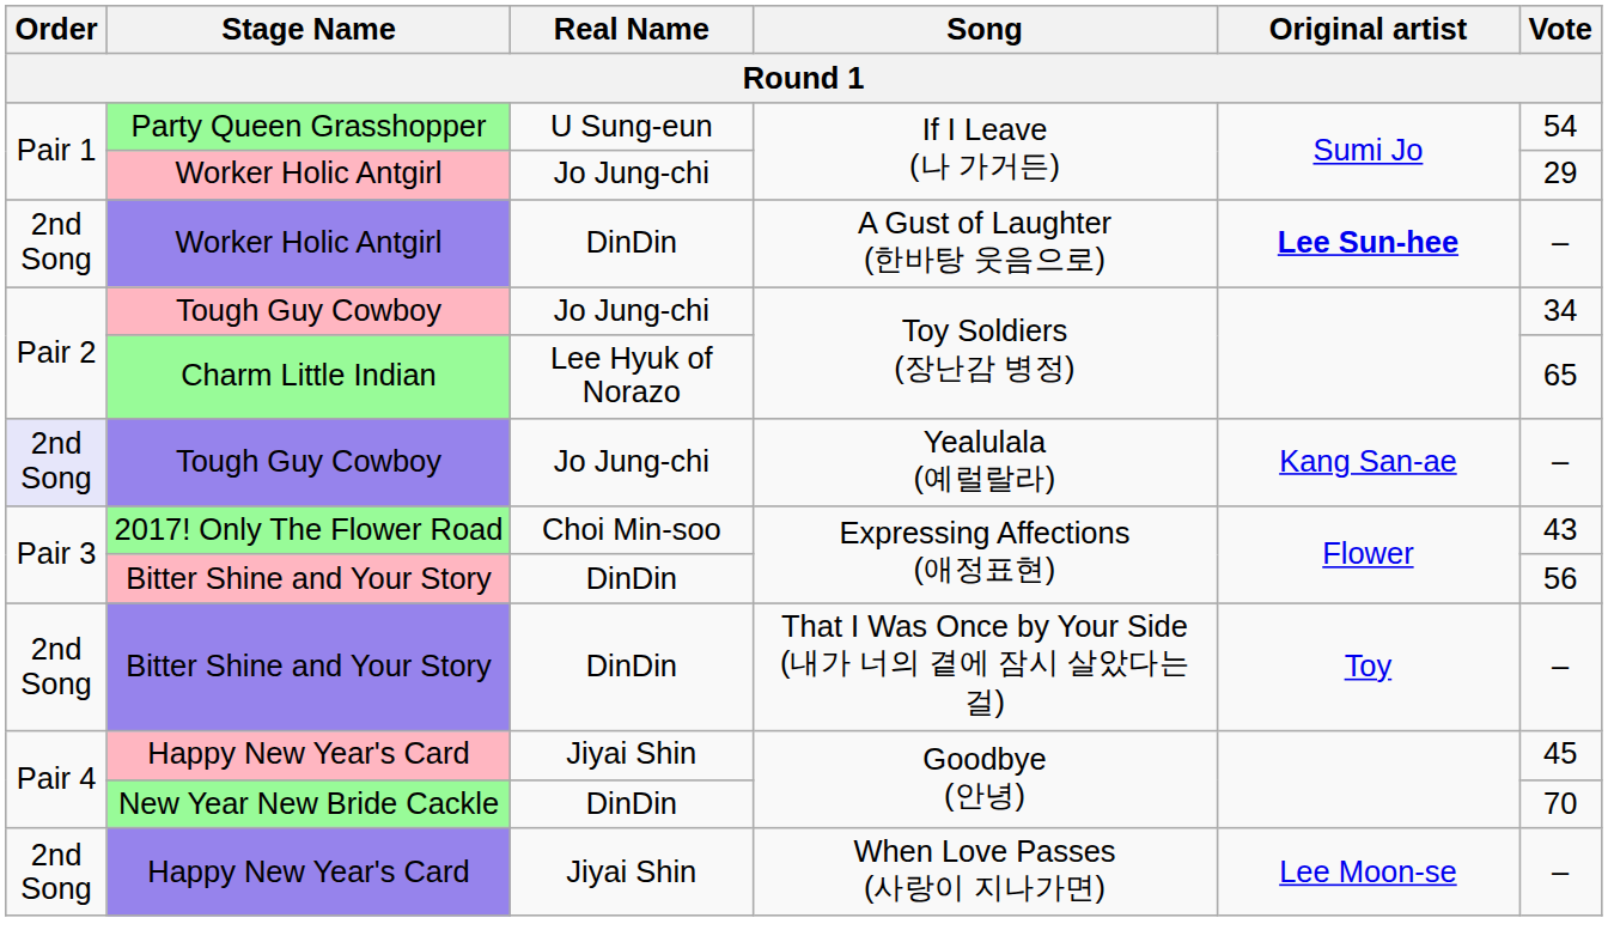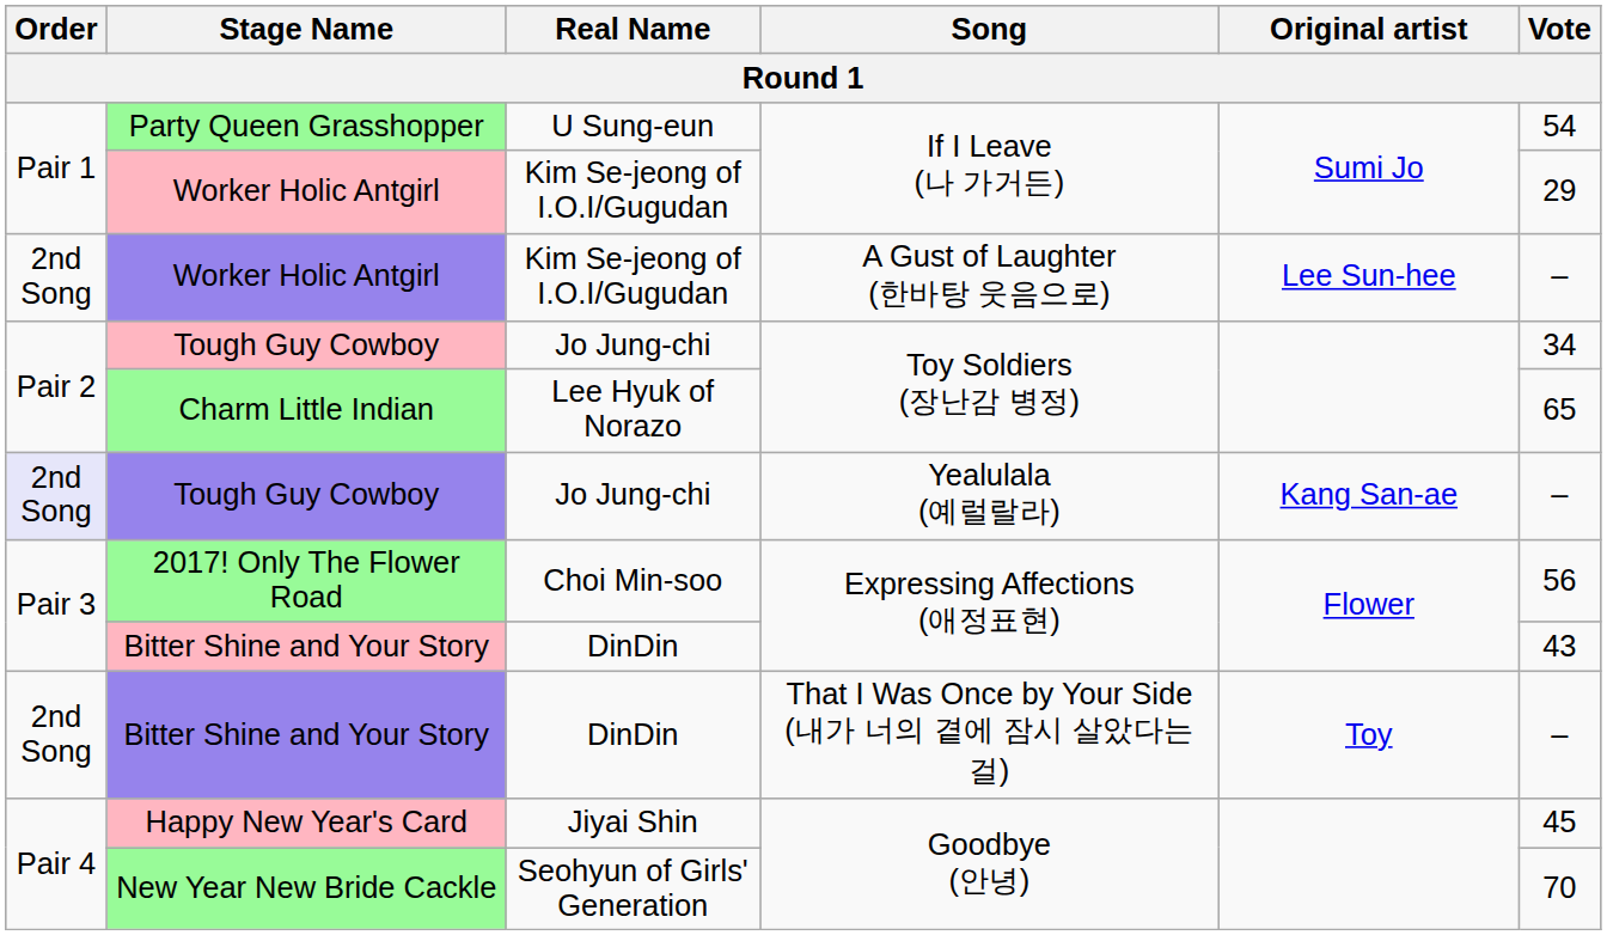Worker Holic Antgirl / If I Leave (나 가거든) | Real Name: Jo Jung-chi -> Kim Se-jeong of I.O.I/Gugudan
Worker Holic Antgirl / A Gust of Laughter (한바탕 웃음으로) | Real Name: DinDin -> Kim Se-jeong of I.O.I/Gugudan
Worker Holic Antgirl / A Gust of Laughter (한바탕 웃음으로) | Original artist: bold -> normal
2017! Only The Flower Road | Vote: 43 -> 56
Bitter Shine and Your Story / Expressing Affections (애정표현) | Vote: 56 -> 43
New Year New Bride Cackle | Real Name: DinDin -> Seohyun of Girls' Generation
- row: 2nd Song | Happy New Year's Card | Jiyai Shin | When Love Passes (사랑이 지나가면) | Lee Moon-se | –
